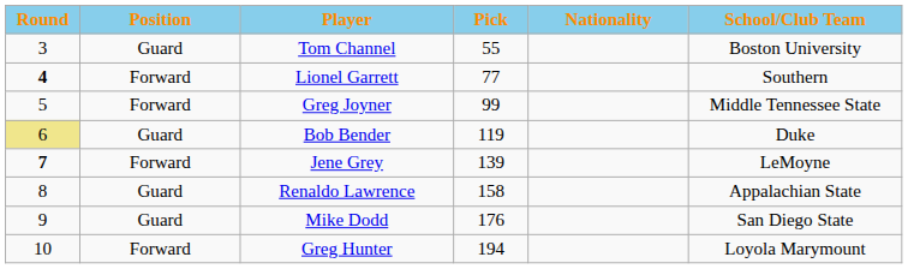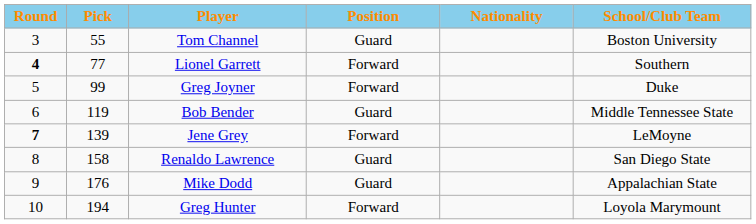columns swapped: Pick <-> Position
Greg Joyner | School/Club Team: Middle Tennessee State -> Duke
Bob Bender | Round: khaki background -> no background
Bob Bender | School/Club Team: Duke -> Middle Tennessee State
Renaldo Lawrence | School/Club Team: Appalachian State -> San Diego State
Mike Dodd | School/Club Team: San Diego State -> Appalachian State
